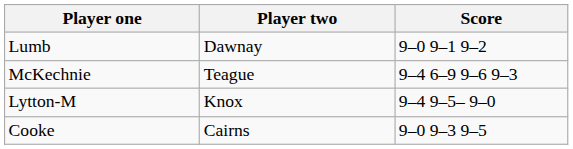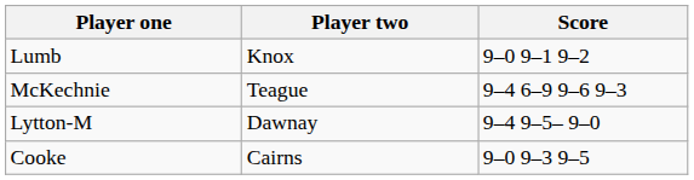Lumb | Player two: Dawnay -> Knox
Lytton-M | Player two: Knox -> Dawnay
